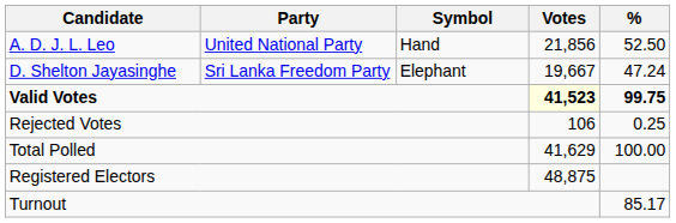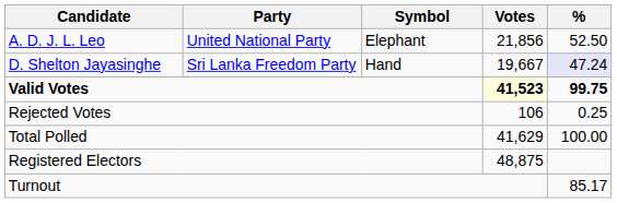A. D. J. L. Leo | Symbol: Hand -> Elephant
D. Shelton Jayasinghe | Symbol: Elephant -> Hand
D. Shelton Jayasinghe | %: no background -> lavender background
